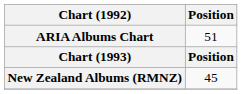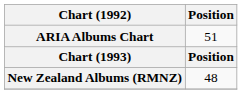New Zealand Albums (RMNZ) | Position: 45 -> 48
